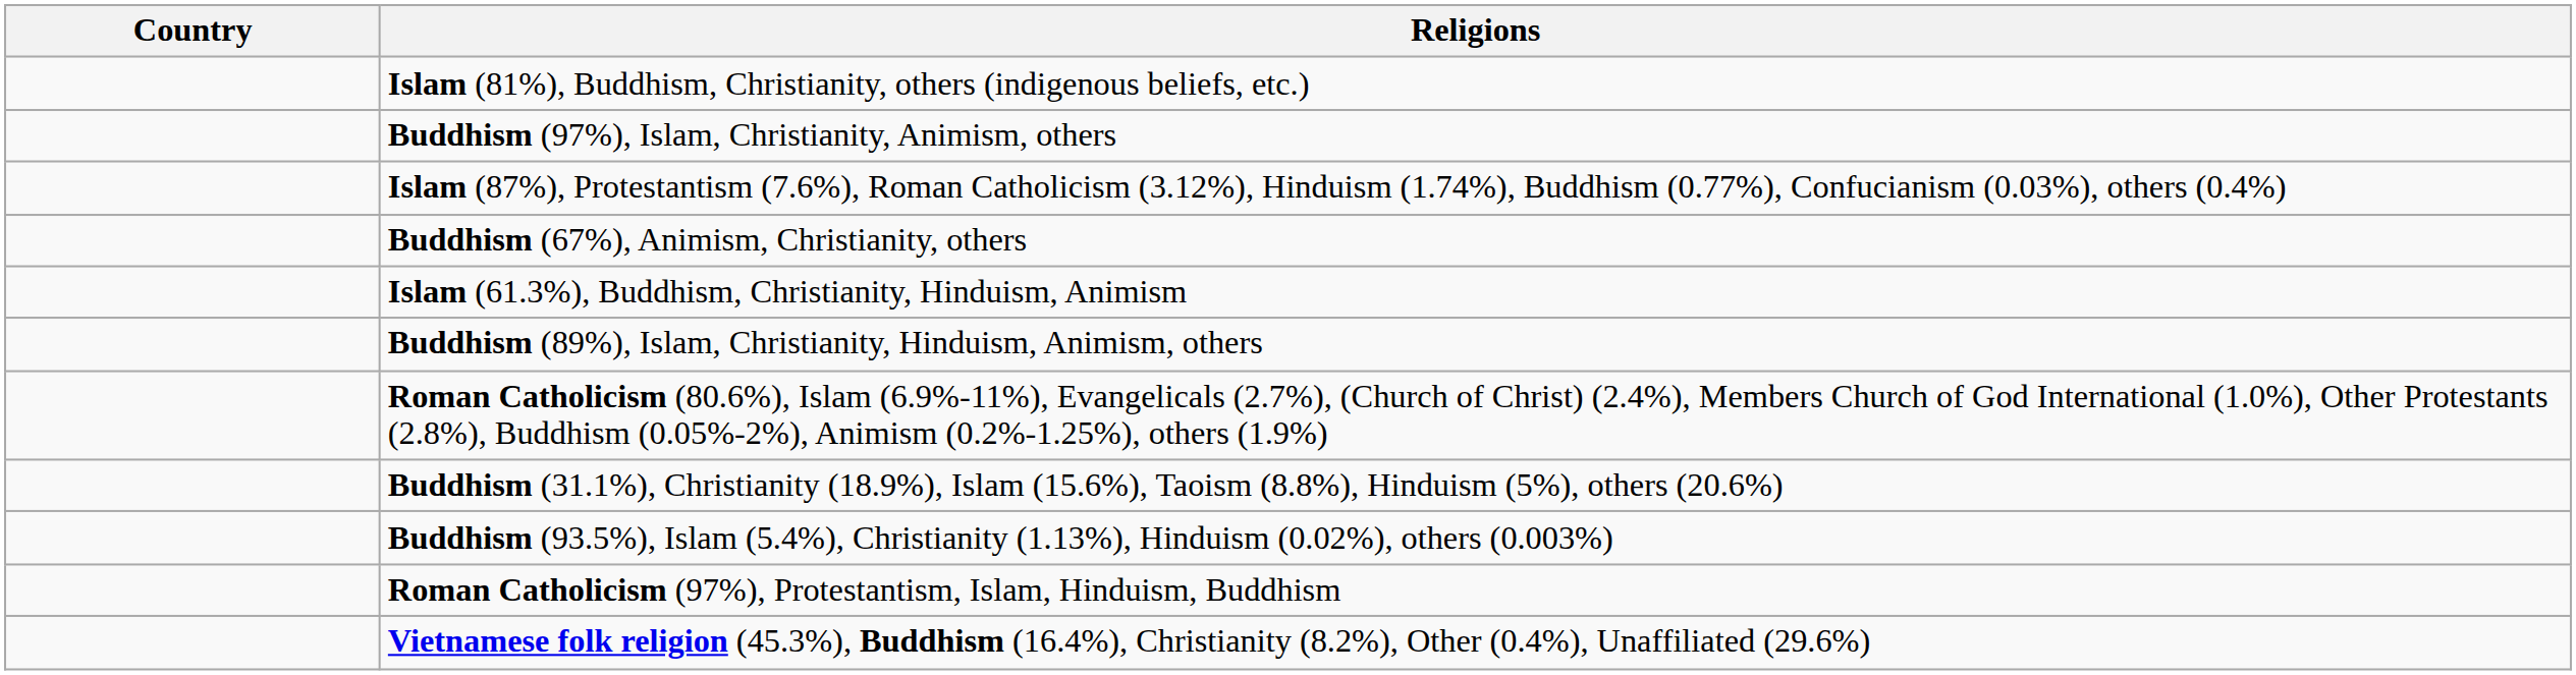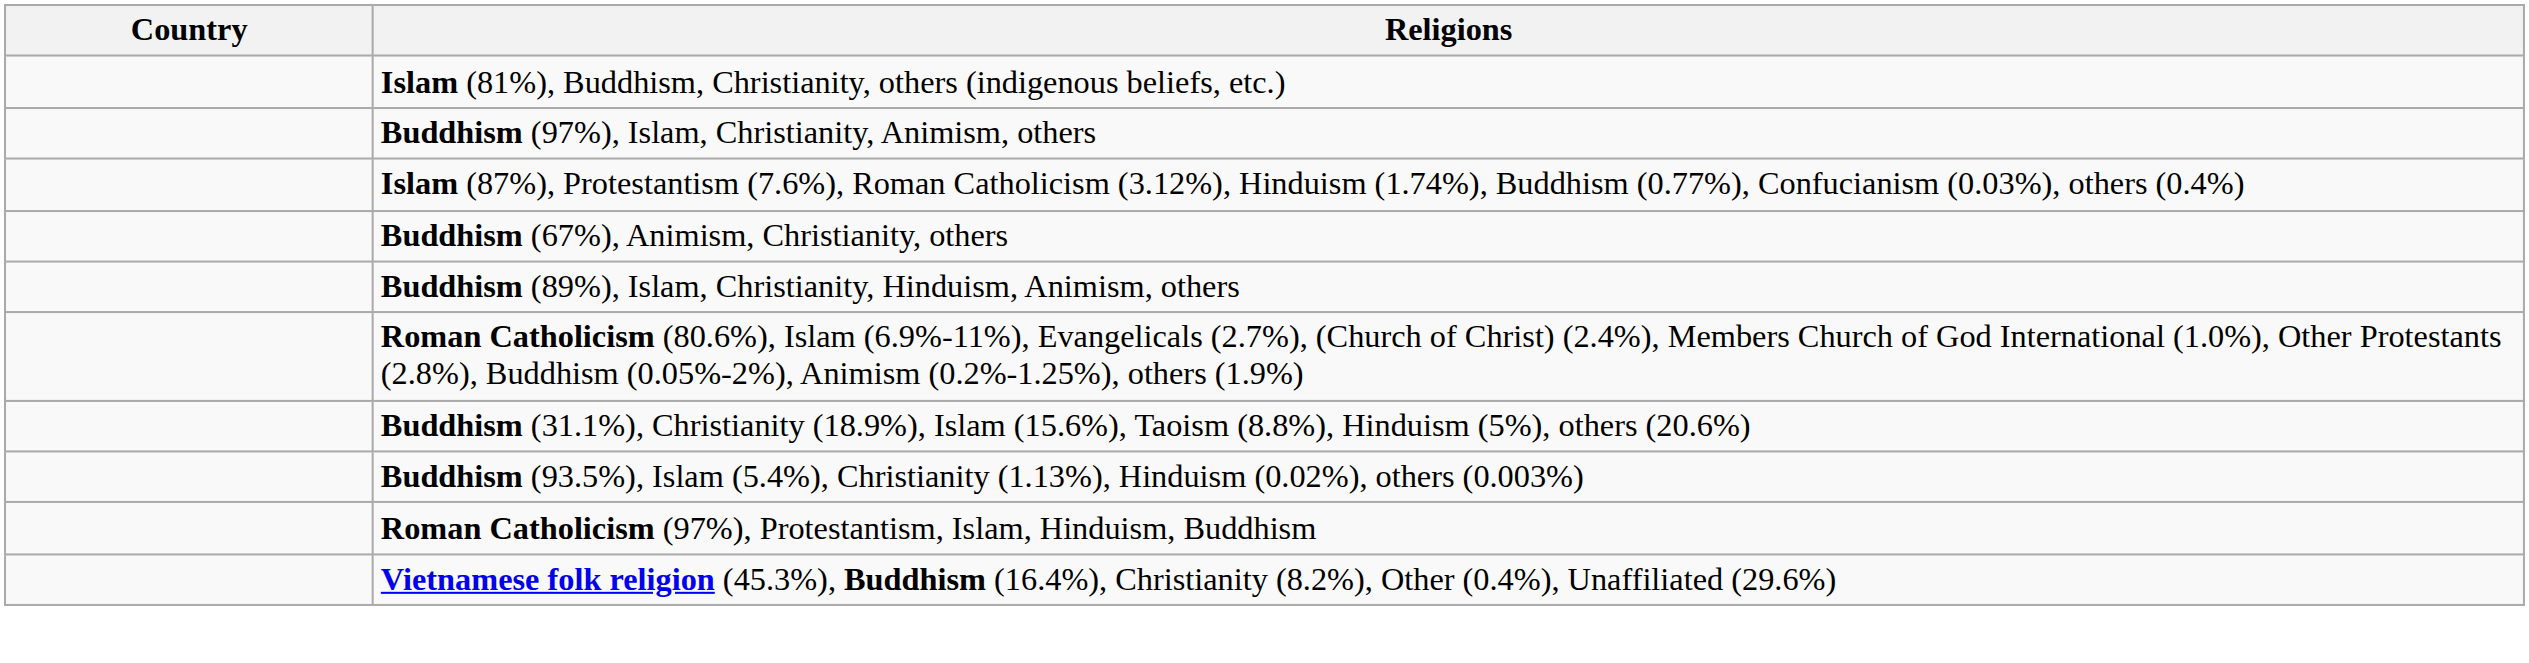- row: Islam (61.3%), Buddhism, Christianity, Hinduism, Animism
